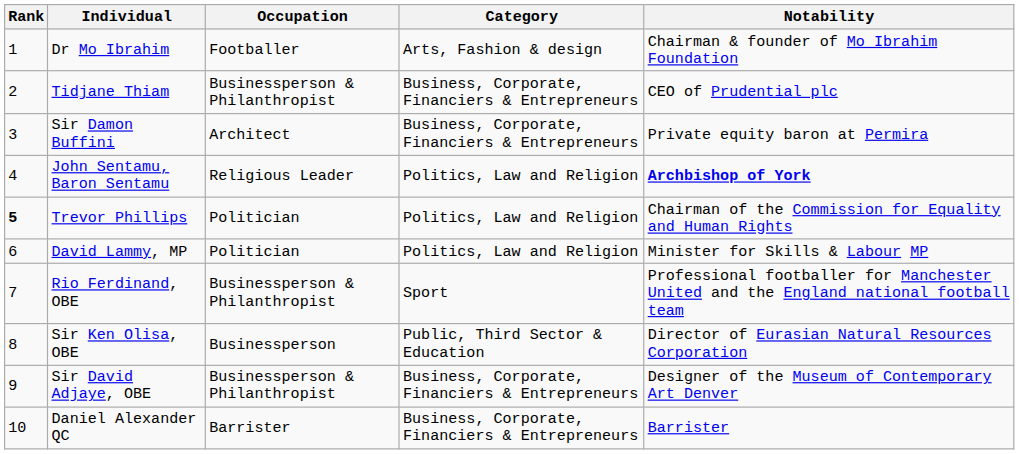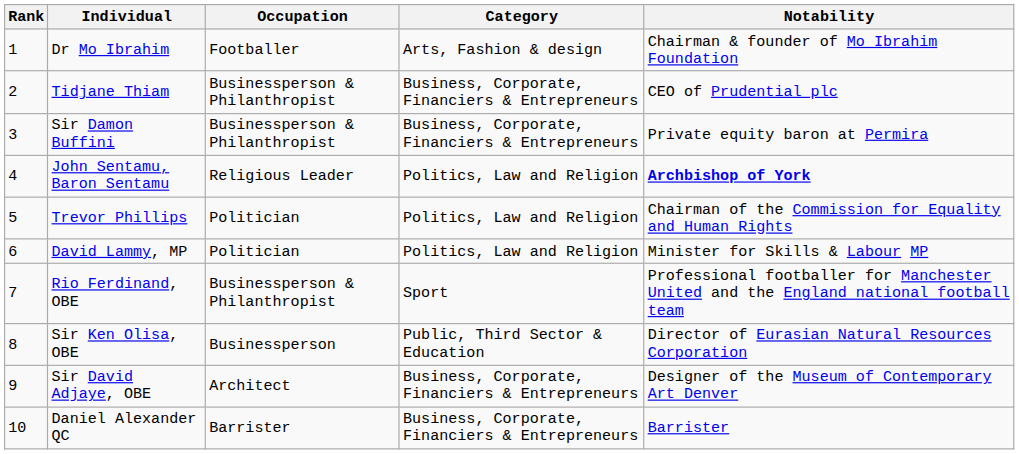Sir Damon Buffini | Occupation: Architect -> Businessperson & Philanthropist
Trevor Phillips | Rank: bold -> normal
Sir David Adjaye, OBE | Occupation: Businessperson & Philanthropist -> Architect
